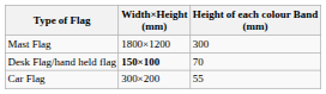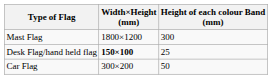Desk Flag/hand held flag | Height of each colour Band (mm): 70 -> 25
Car Flag | Height of each colour Band (mm): 55 -> 50
